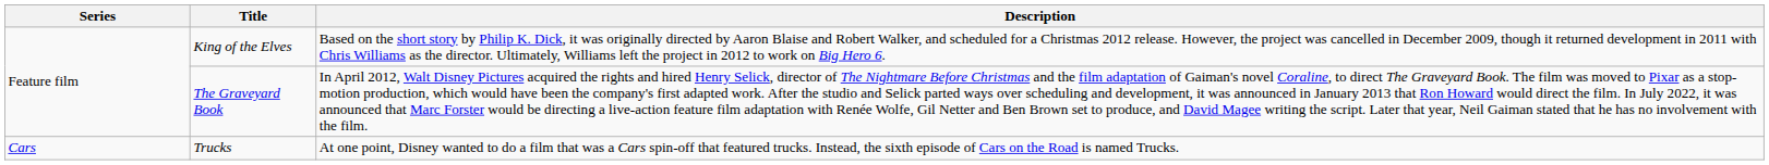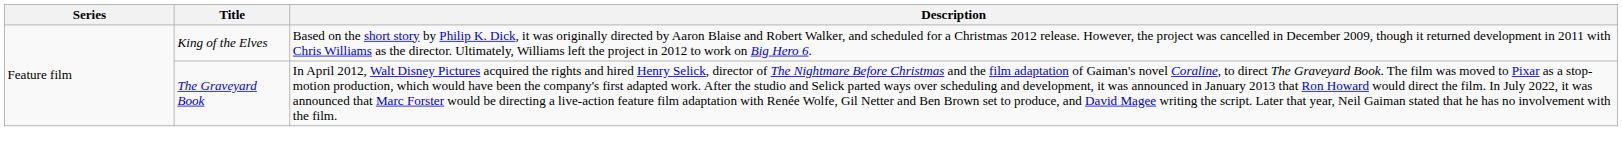- row: Cars | Trucks | At one point, Disney wanted to do a film that was a Cars spin-off that featured trucks. Instead, the sixth episode of Cars on the Road is named Trucks.
